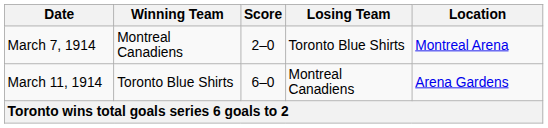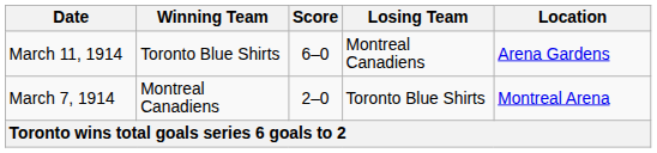rows swapped: March 7, 1914 <-> March 11, 1914
